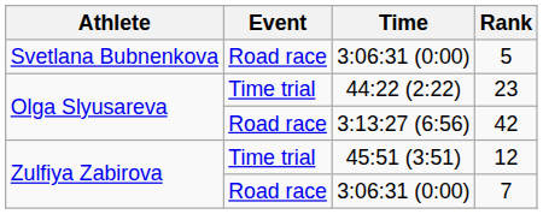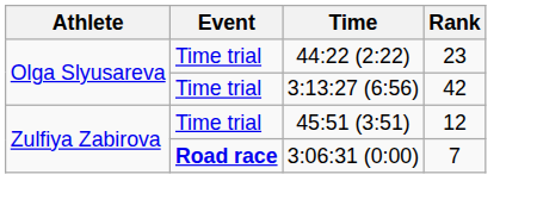- row: Svetlana Bubnenkova | Road race | 3:06:31 (0:00) | 5
42 | Event: Road race -> Time trial
7 | Event: normal -> bold
